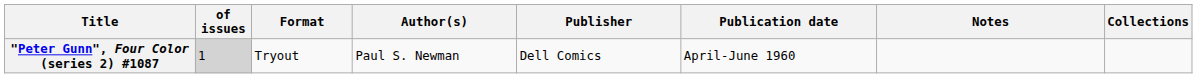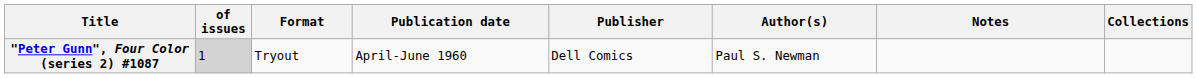columns swapped: Author(s) <-> Publication date
